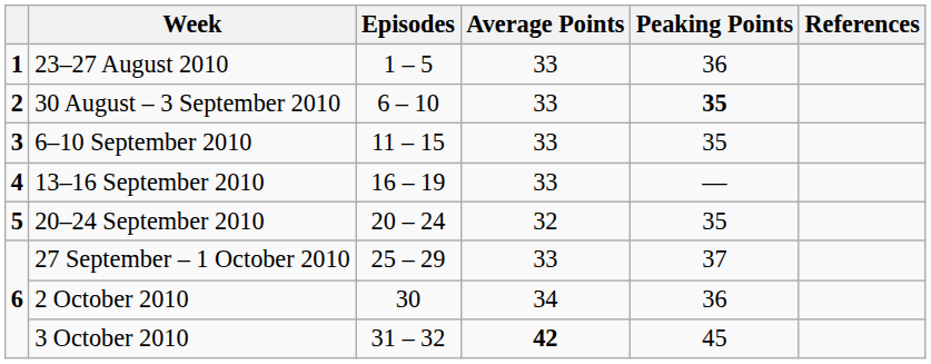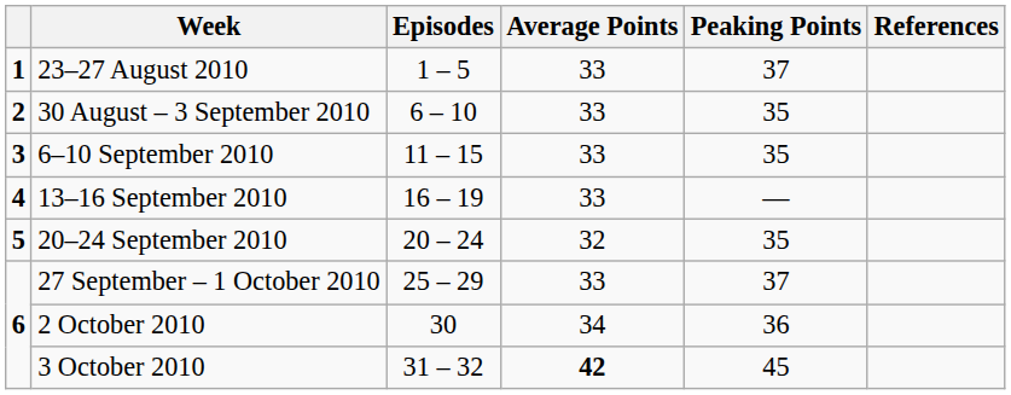23–27 August 2010 | Peaking Points: 36 -> 37
30 August – 3 September 2010 | Peaking Points: bold -> normal
